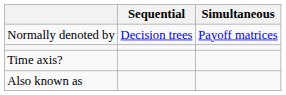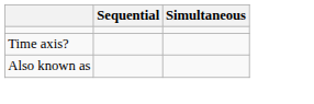- row: Normally denoted by | Decision trees | Payoff matrices
